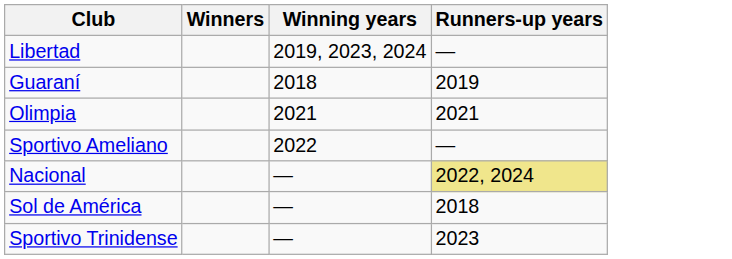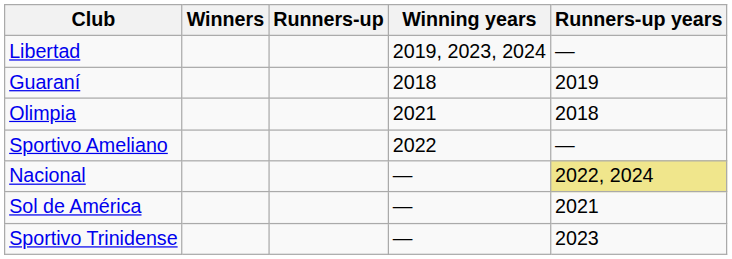+ column: Runners-up
Olimpia | Runners-up years: 2021 -> 2018
Sol de América | Runners-up years: 2018 -> 2021
